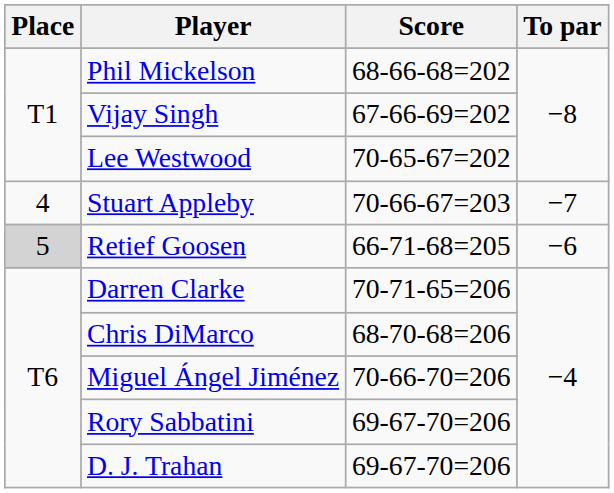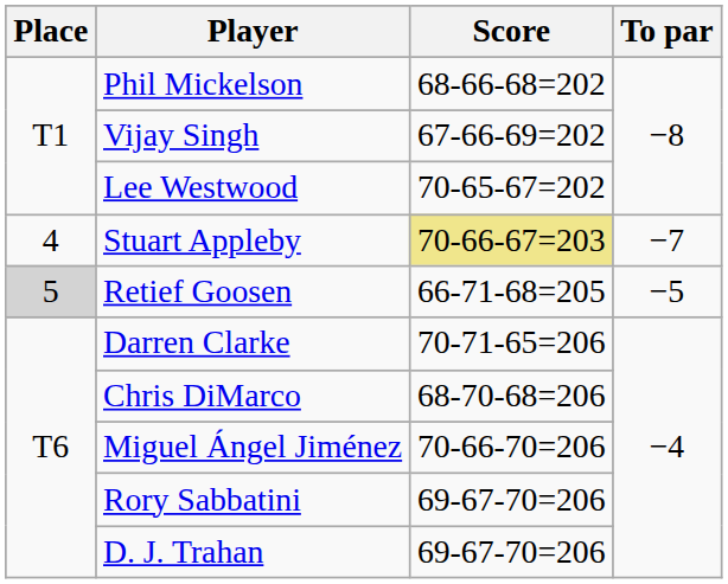Stuart Appleby | Score: no background -> khaki background
Retief Goosen | To par: −6 -> −5
